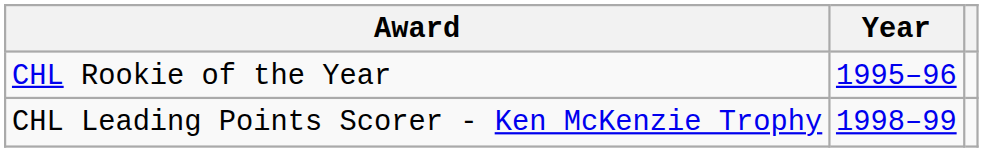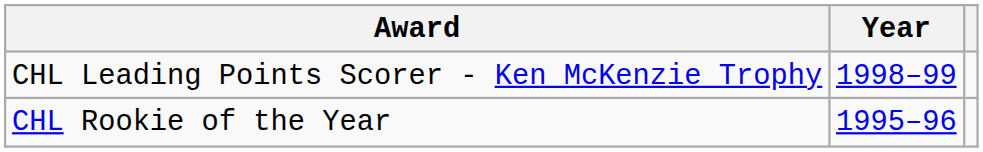rows swapped: CHL Rookie of the Year <-> CHL Leading Points Scorer - Ken McKenzie Trophy
